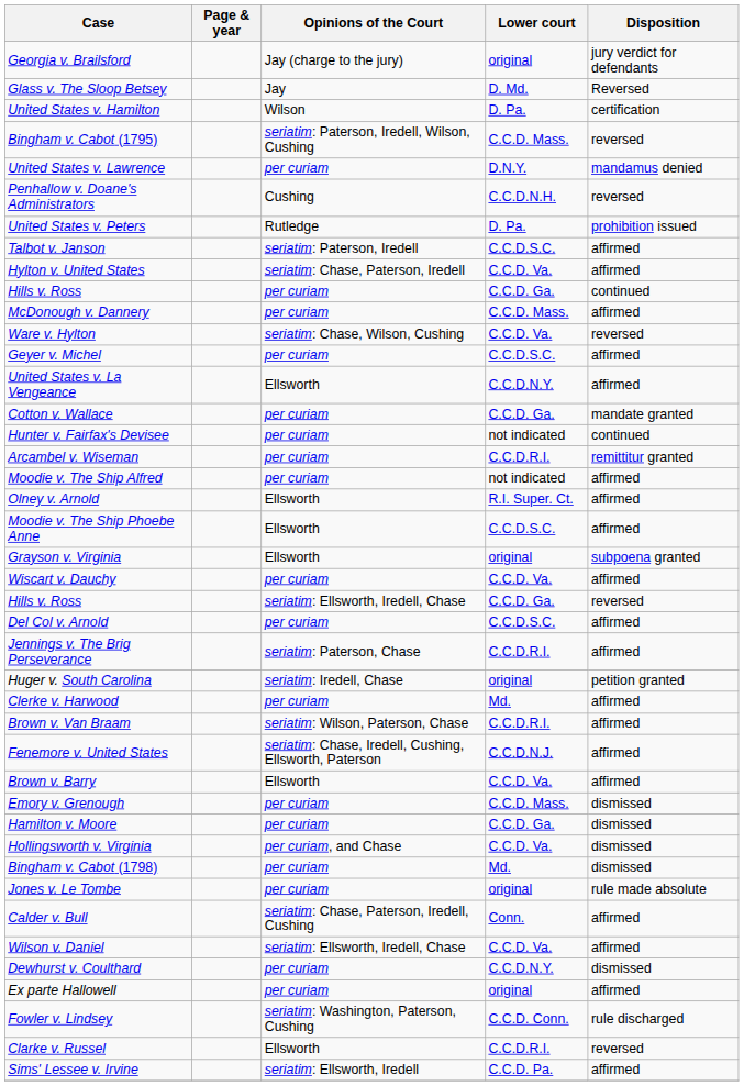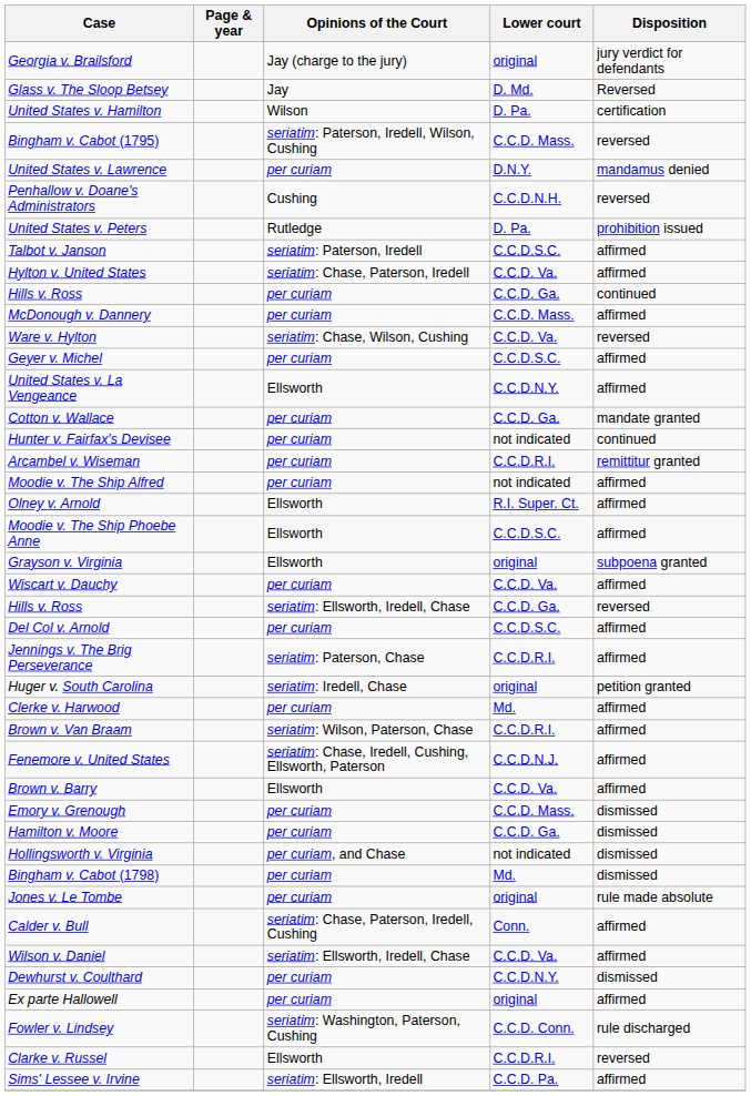Hollingsworth v. Virginia | Lower court: C.C.D. Va. -> not indicated
